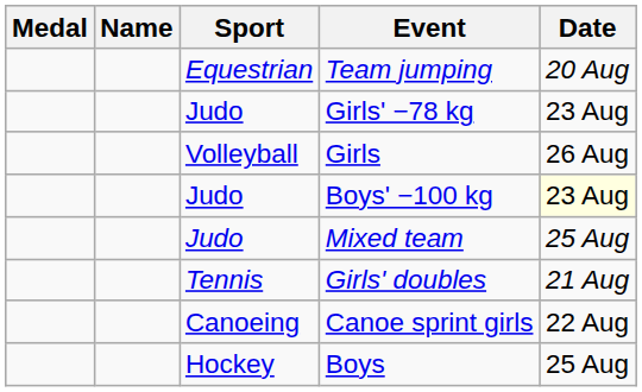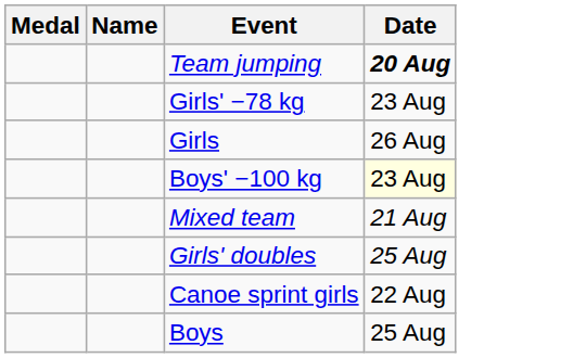- column: Sport | Equestrian | Judo | Volleyball | Judo | Judo | Tennis | Canoeing | Hockey
Team jumping | Date: normal -> bold
Mixed team | Date: 25 Aug -> 21 Aug
Girls' doubles | Date: 21 Aug -> 25 Aug
